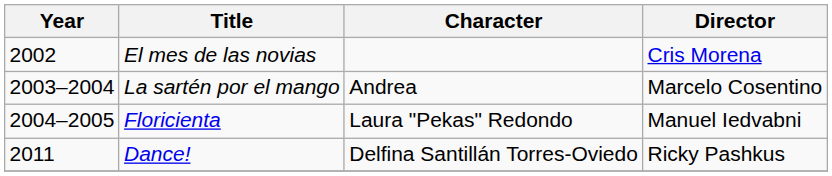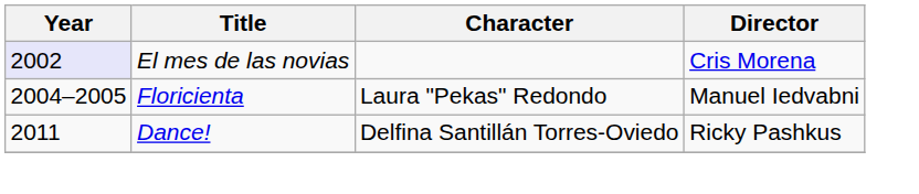El mes de las novias | Year: no background -> lavender background
- row: 2003–2004 | La sartén por el mango | Andrea | Marcelo Cosentino
